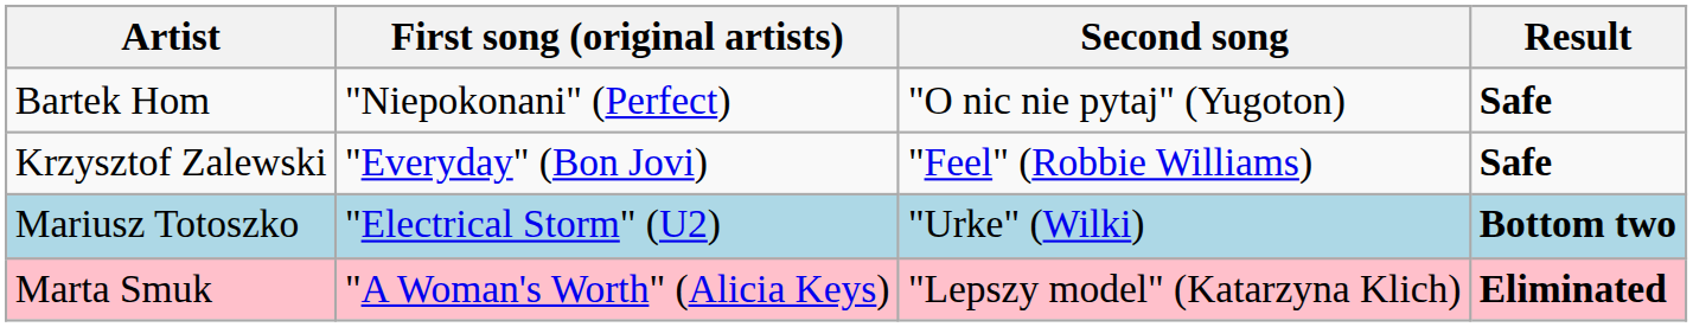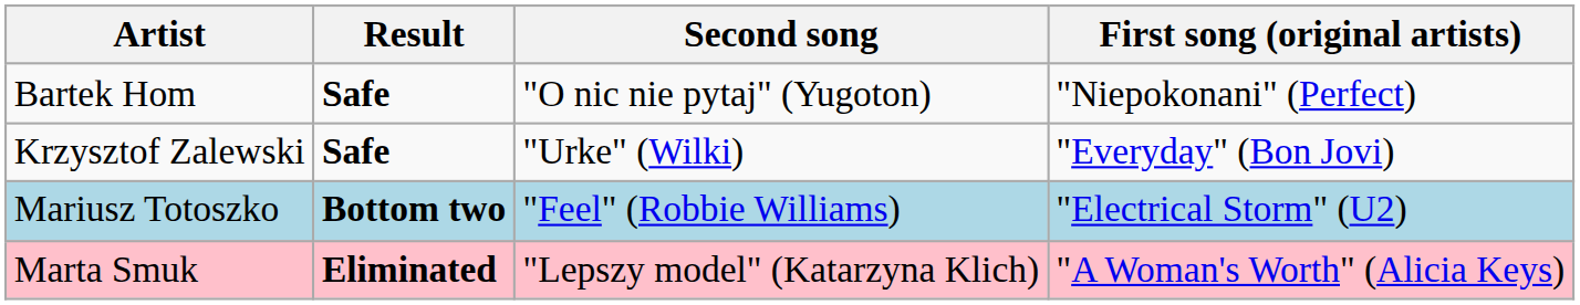columns swapped: First song (original artists) <-> Result
Krzysztof Zalewski | Second song: "Feel" (Robbie Williams) -> "Urke" (Wilki)
Mariusz Totoszko | Second song: "Urke" (Wilki) -> "Feel" (Robbie Williams)
